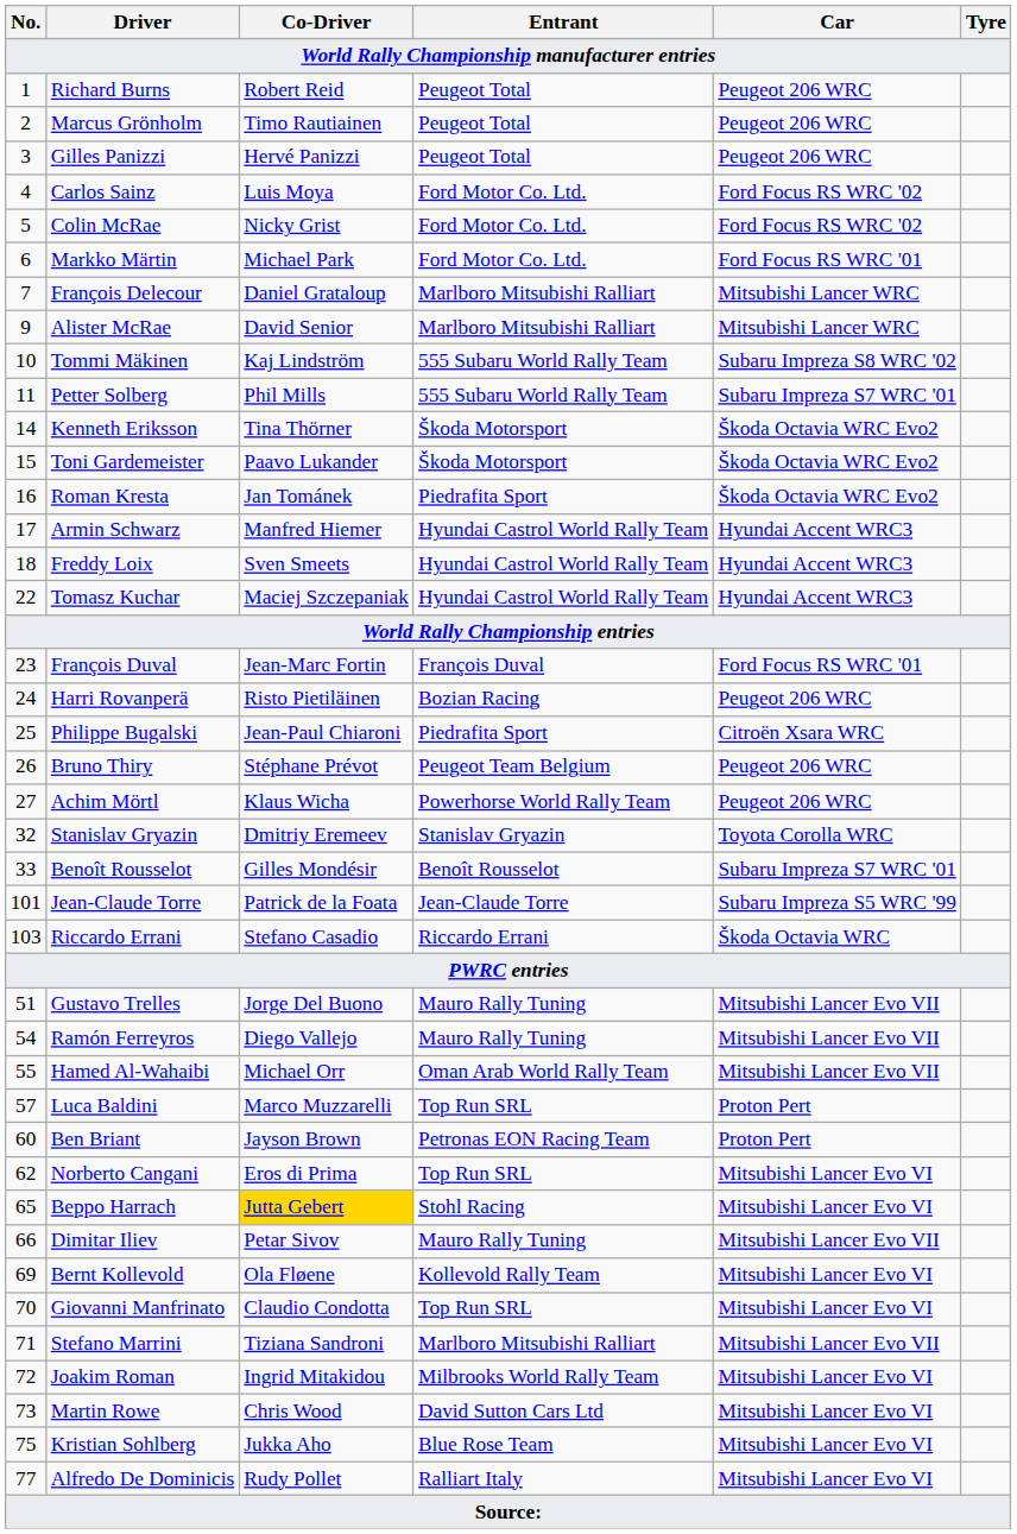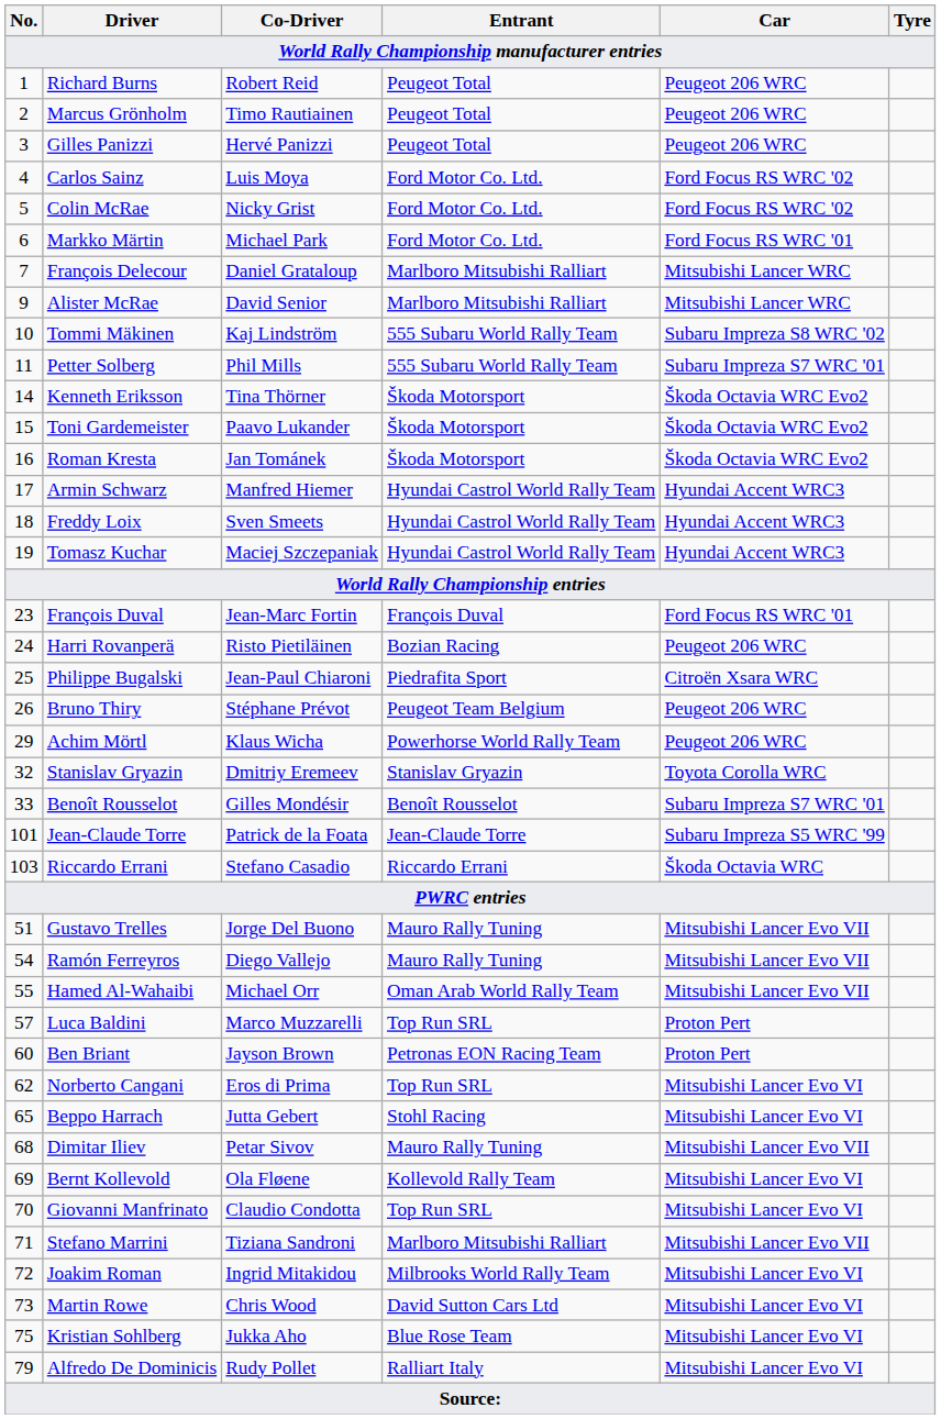Roman Kresta | Entrant: Piedrafita Sport -> Škoda Motorsport
Tomasz Kuchar | No.: 22 -> 19
Achim Mörtl | No.: 27 -> 29
Beppo Harrach | Co-Driver: gold background -> no background
Dimitar Iliev | No.: 66 -> 68
Alfredo De Dominicis | No.: 77 -> 79
